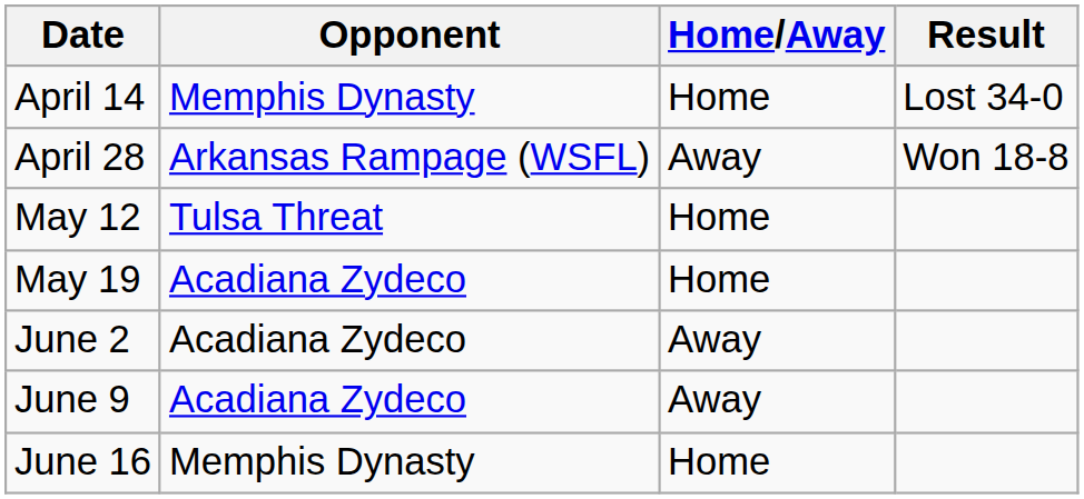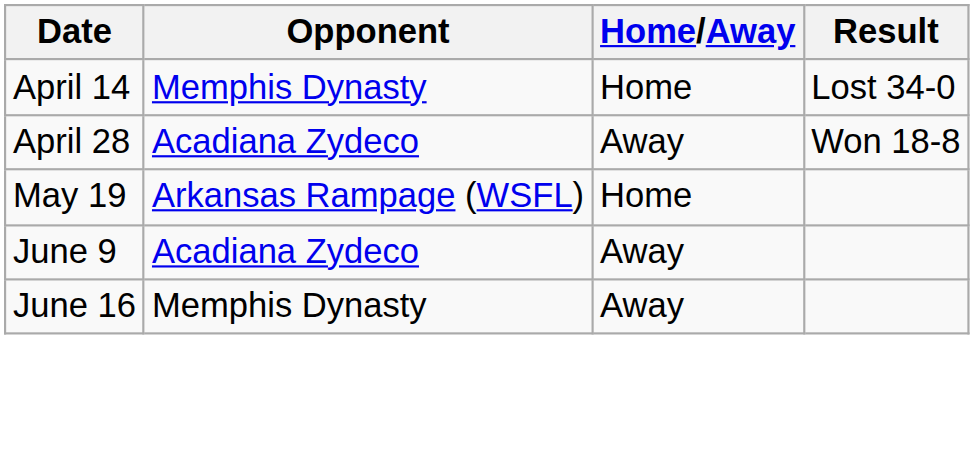April 28 | Opponent: Arkansas Rampage (WSFL) -> Acadiana Zydeco
- row: May 12 | Tulsa Threat | Home
May 19 | Opponent: Acadiana Zydeco -> Arkansas Rampage (WSFL)
- row: June 2 | Acadiana Zydeco | Away
June 16 | Home/Away: Home -> Away
